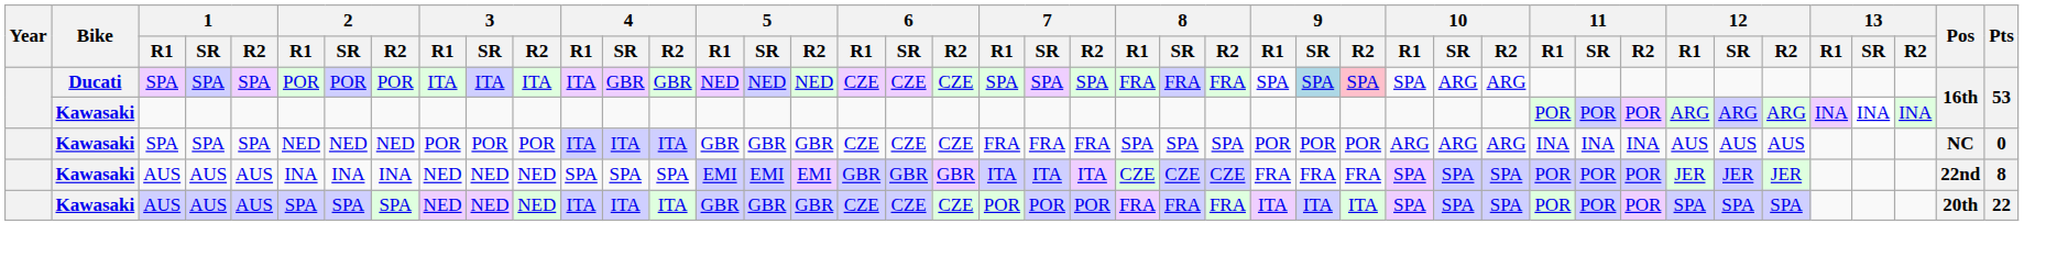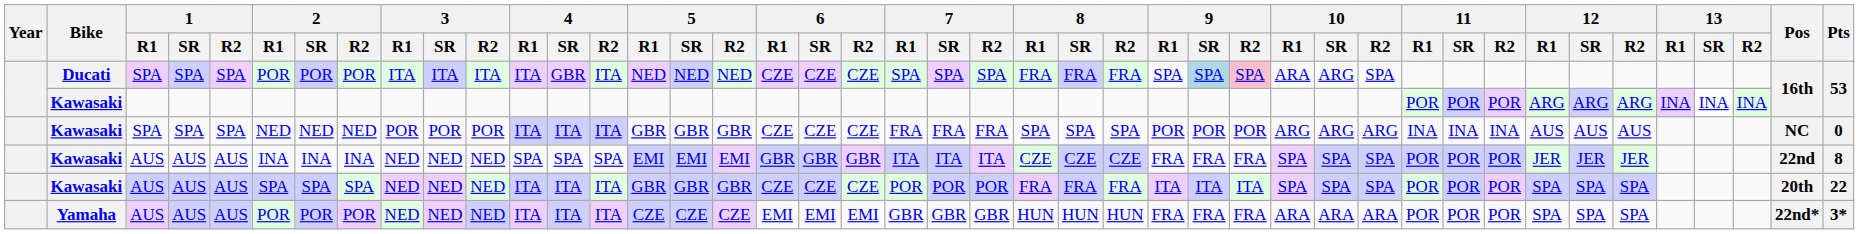Ducati | 4 / R2: GBR -> ITA
Ducati | 10 / R1: SPA -> ARA
Ducati | 10 / R2: ARG -> SPA
+ row: Yamaha | AUS | AUS | AUS | POR | POR | POR | NED | NED | NED | ITA | ITA | ITA | CZE | CZE | CZE | EMI | EMI | EMI | GBR | GBR | GBR | HUN | HUN | HUN | FRA | FRA | FRA | ARA | ARA | ARA | POR | POR | POR | SPA | SPA | SPA | 22nd* | 3*
